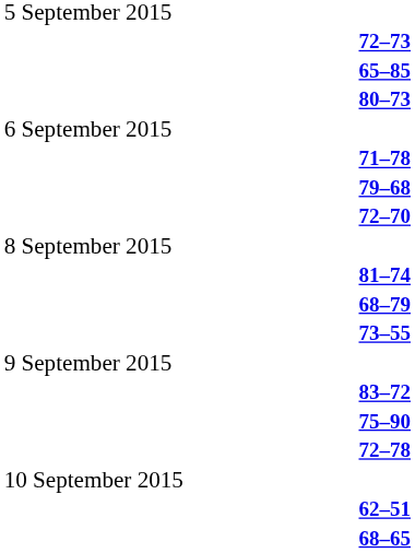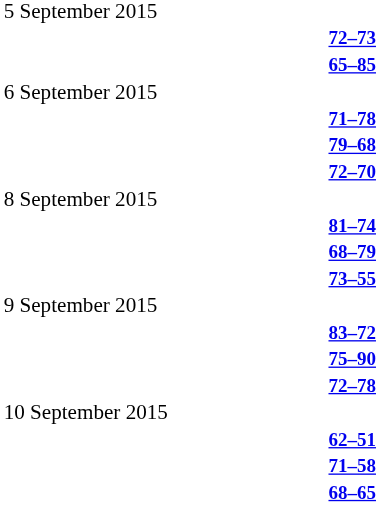- row: 80–73
+ row: 71–58
